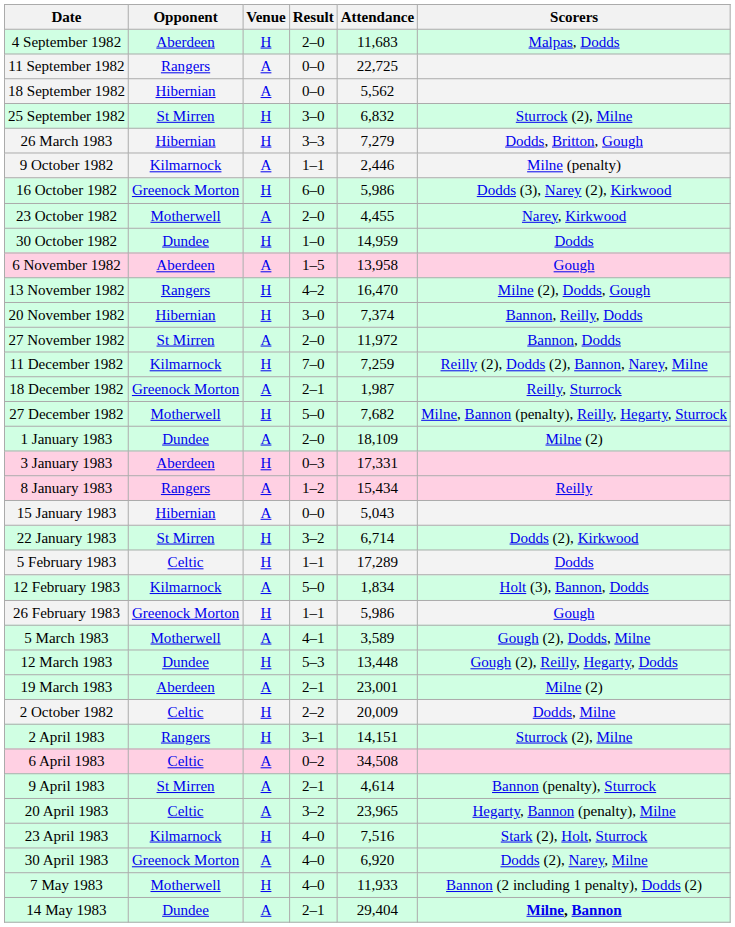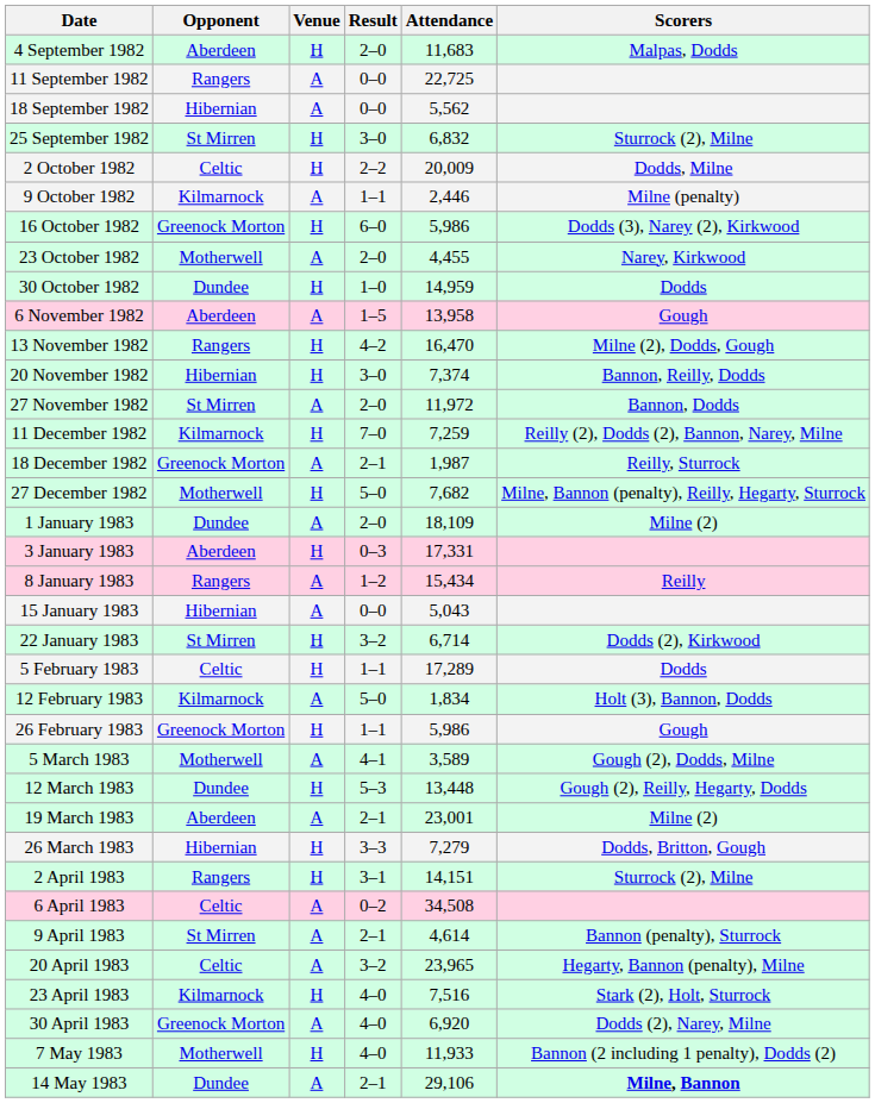rows swapped: 2 October 1982 <-> 26 March 1983
14 May 1983 | Attendance: 29,404 -> 29,106
